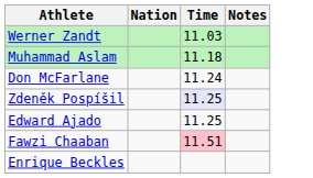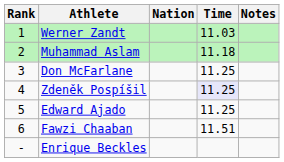+ column: Rank | 1 | 2 | 3 | 4 | 5 | 6 | -
Don McFarlane | Time: 11.24 -> 11.25
Fawzi Chaaban | Time: pink background -> no background
